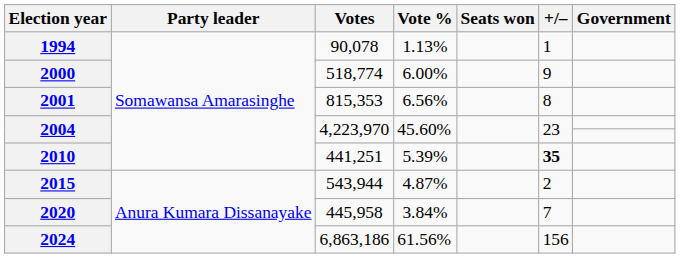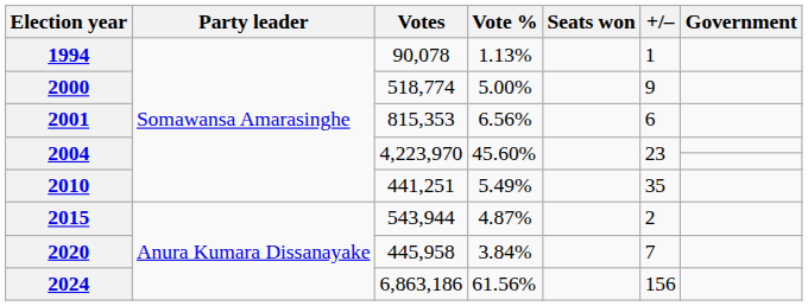2000 | Vote %: 6.00% -> 5.00%
2001 | +/–: 8 -> 6
2010 | Vote %: 5.39% -> 5.49%
2010 | +/–: bold -> normal
